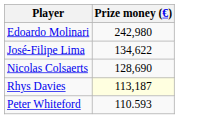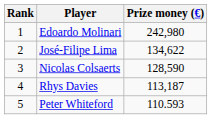+ column: Rank | 1 | 2 | 3 | 4 | 5
Nicolas Colsaerts | Prize money (€): 128,690 -> 128,590
Rhys Davies | Prize money (€): lightyellow background -> no background
